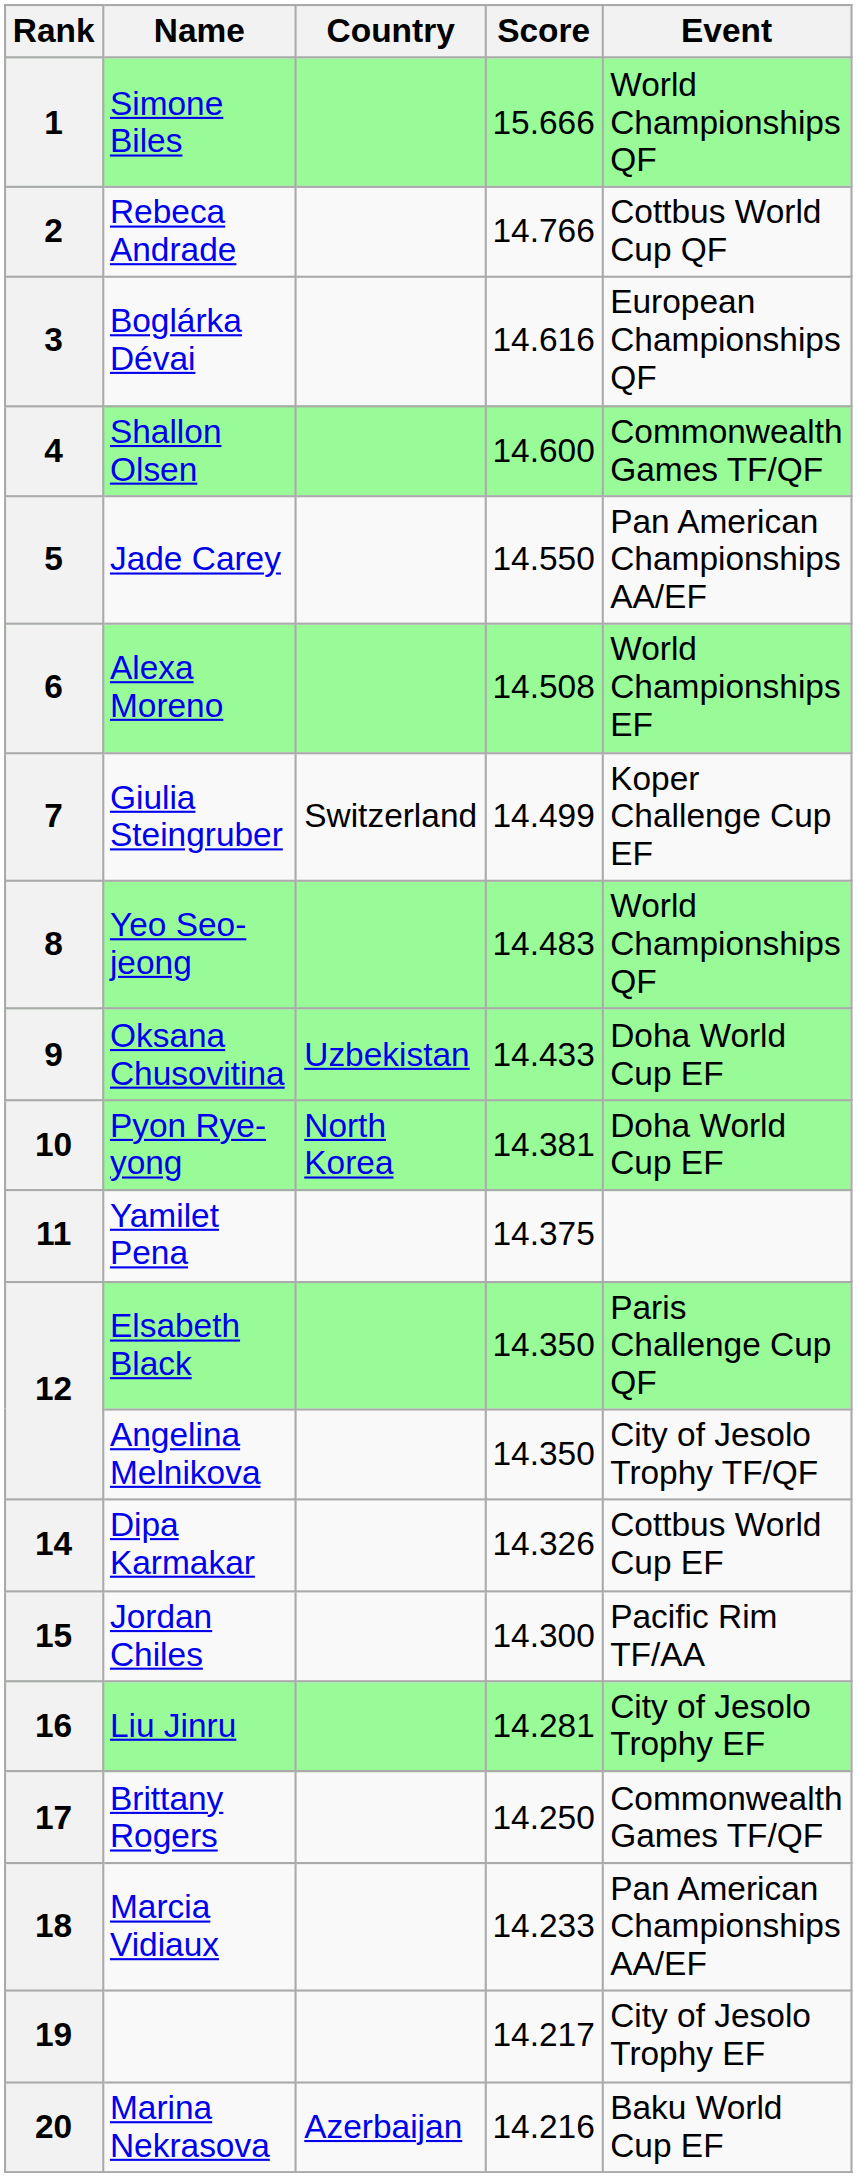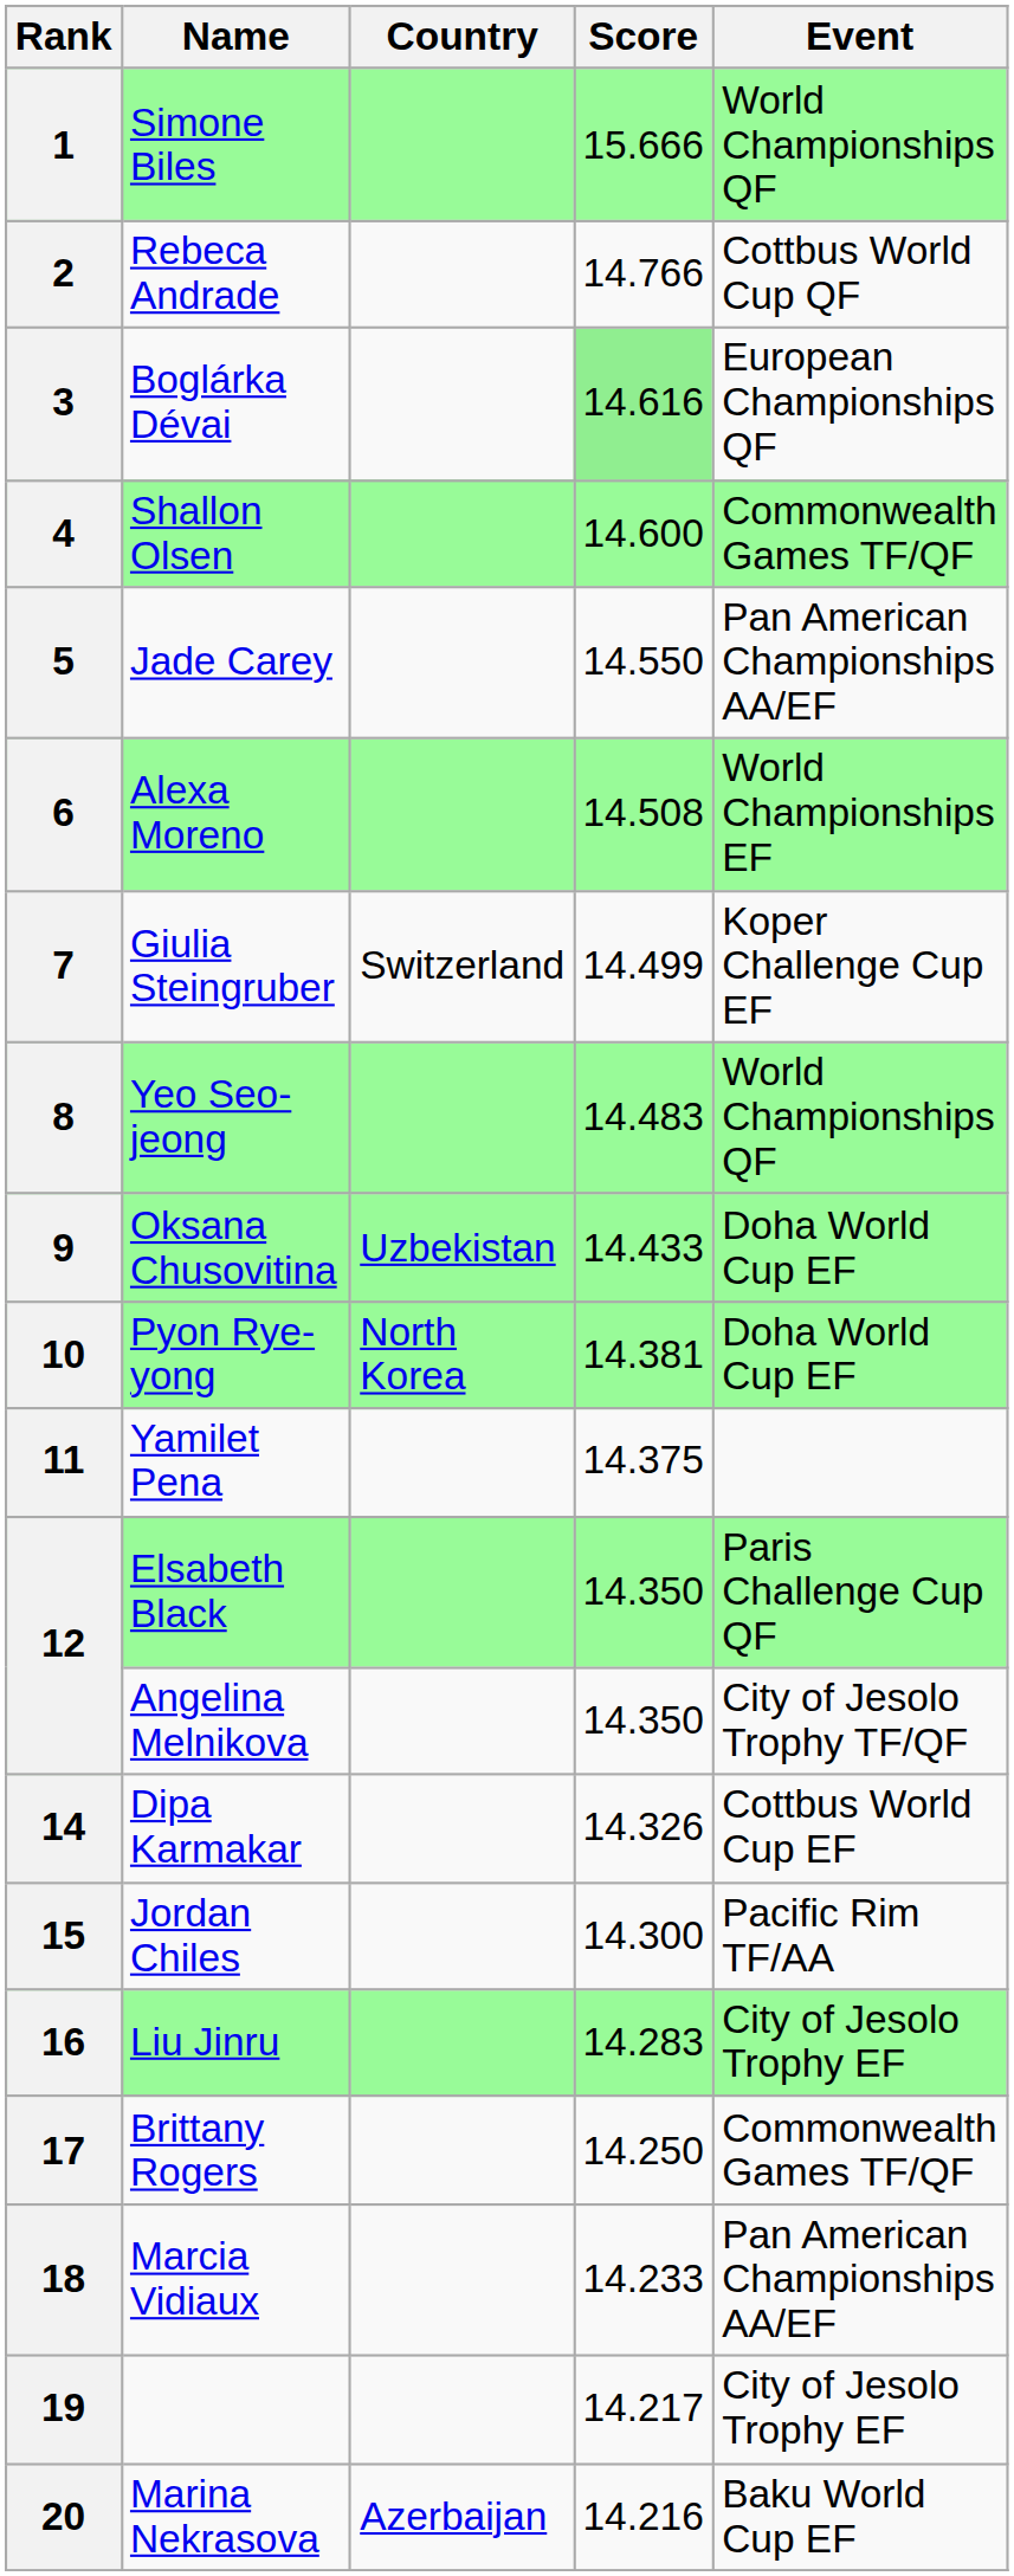3 | Score: no background -> lightgreen background
16 | Score: 14.281 -> 14.283
